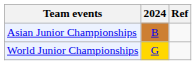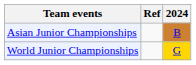columns swapped: 2024 <-> Ref
